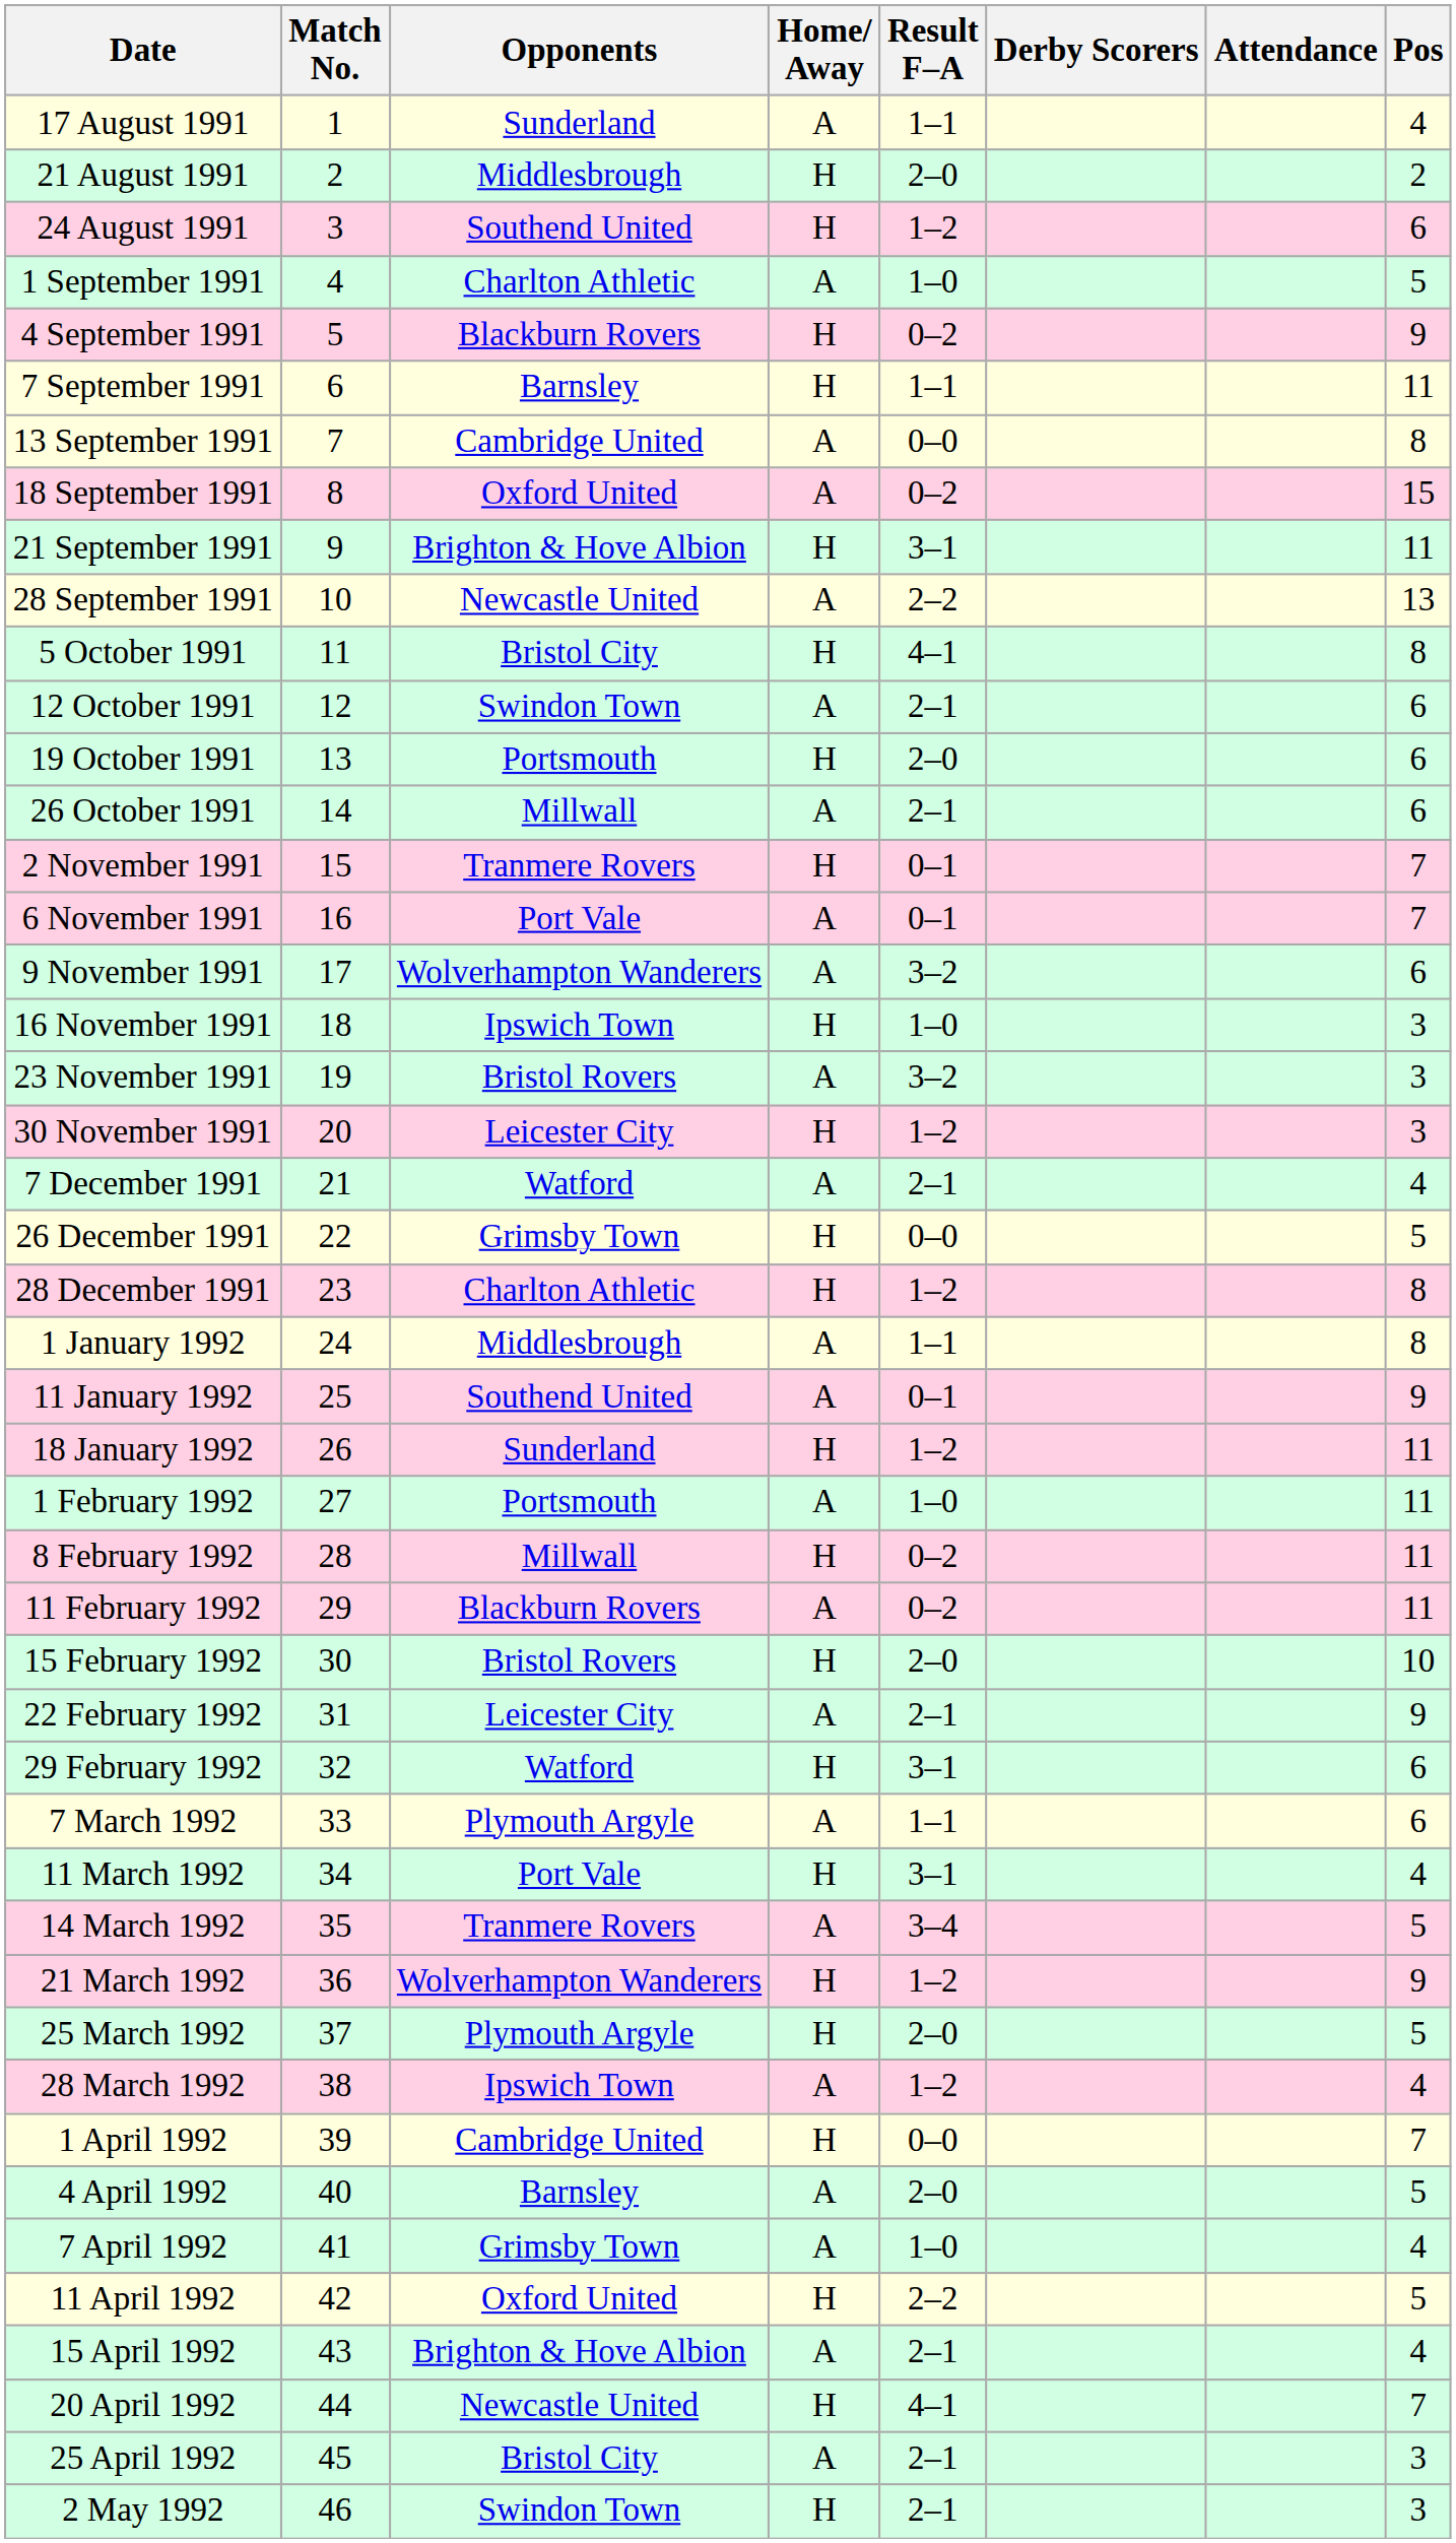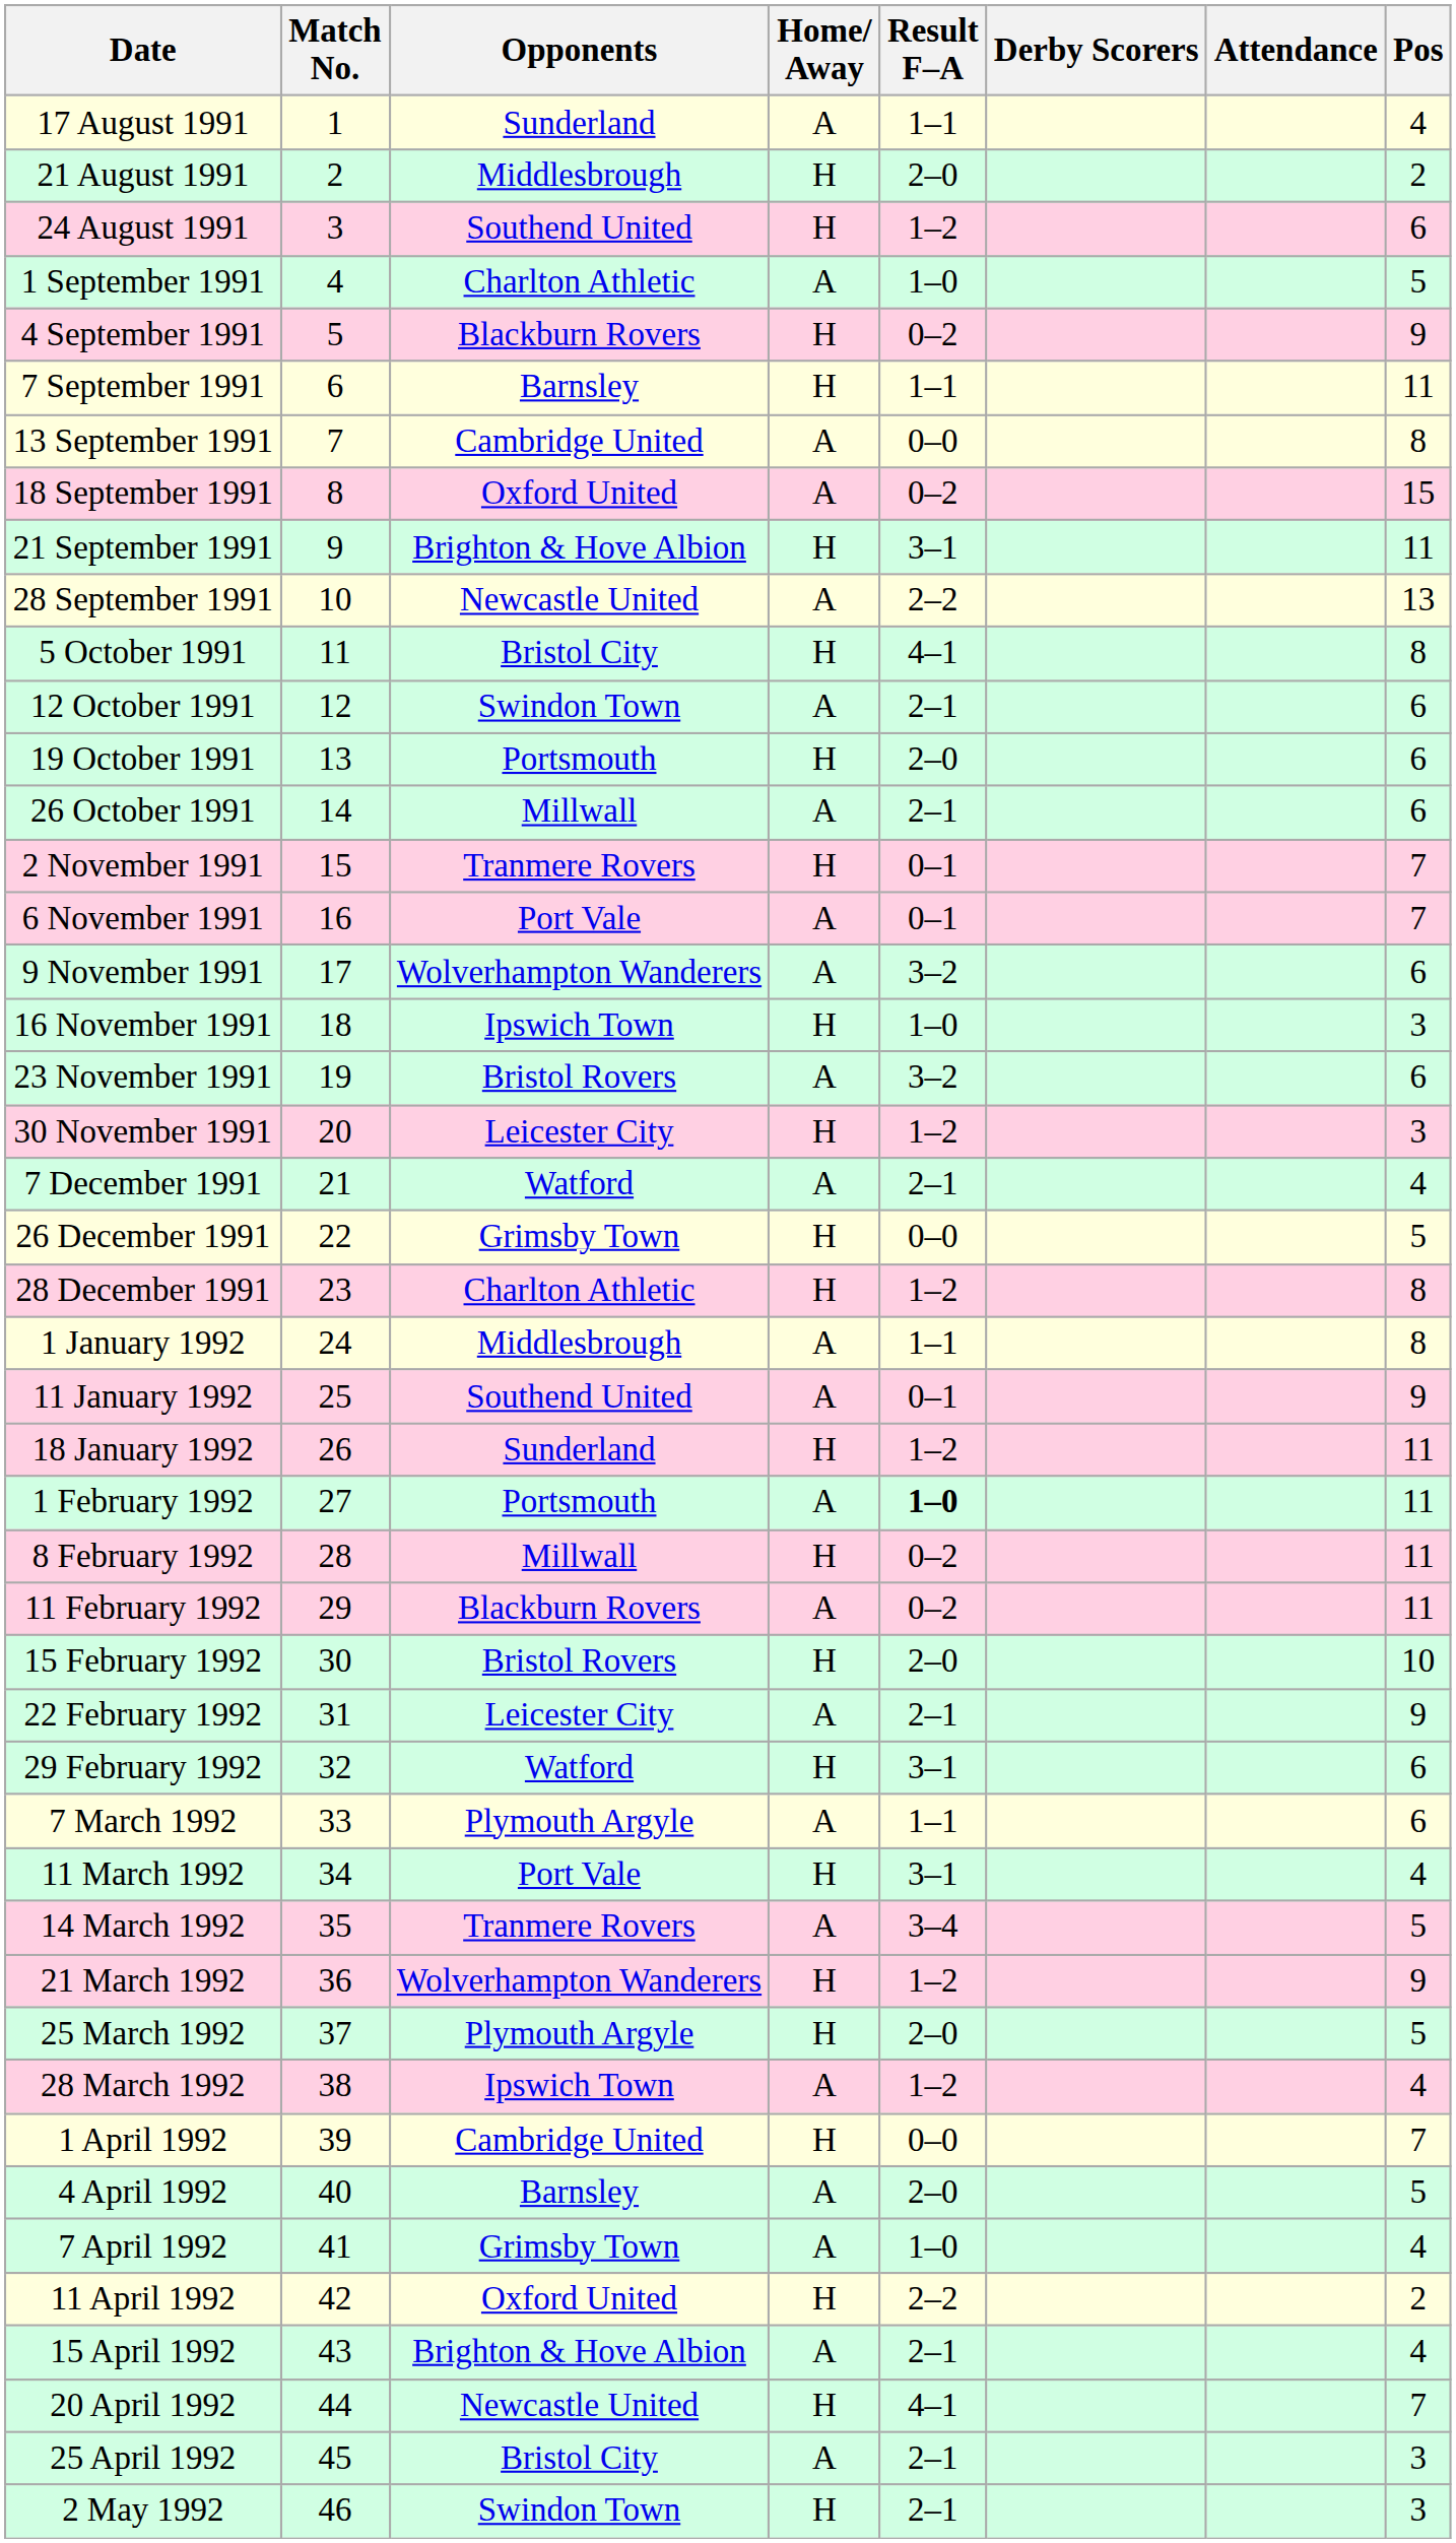23 November 1991 | Pos: 3 -> 6
1 February 1992 | Result F–A: normal -> bold
11 April 1992 | Pos: 5 -> 2
